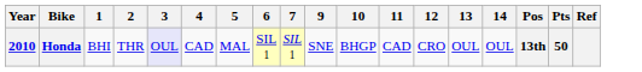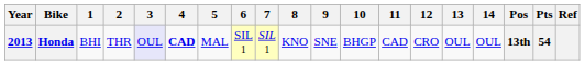+ column: 8 | KNO
Honda | Year: 2010 -> 2013
Honda | 4: normal -> bold
Honda | Pts: 50 -> 54
